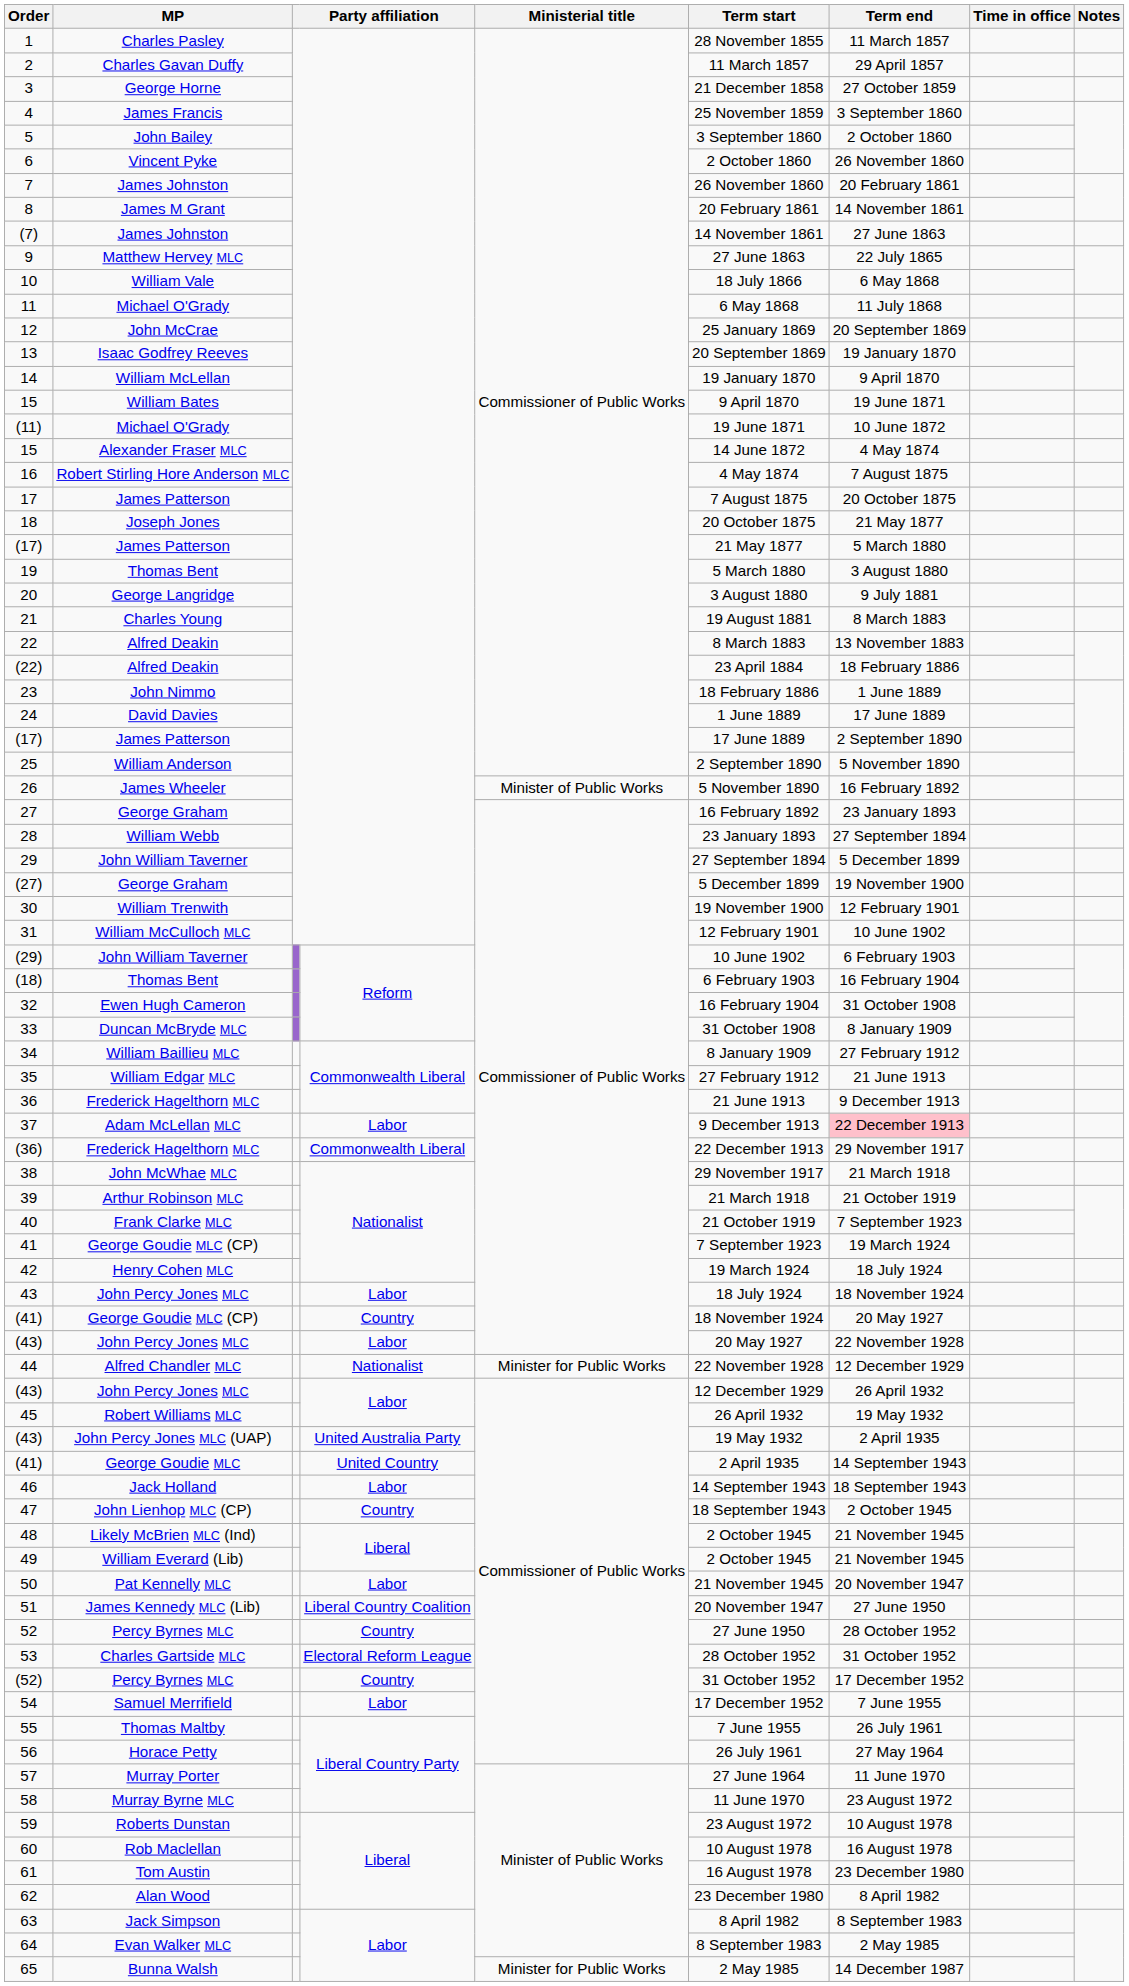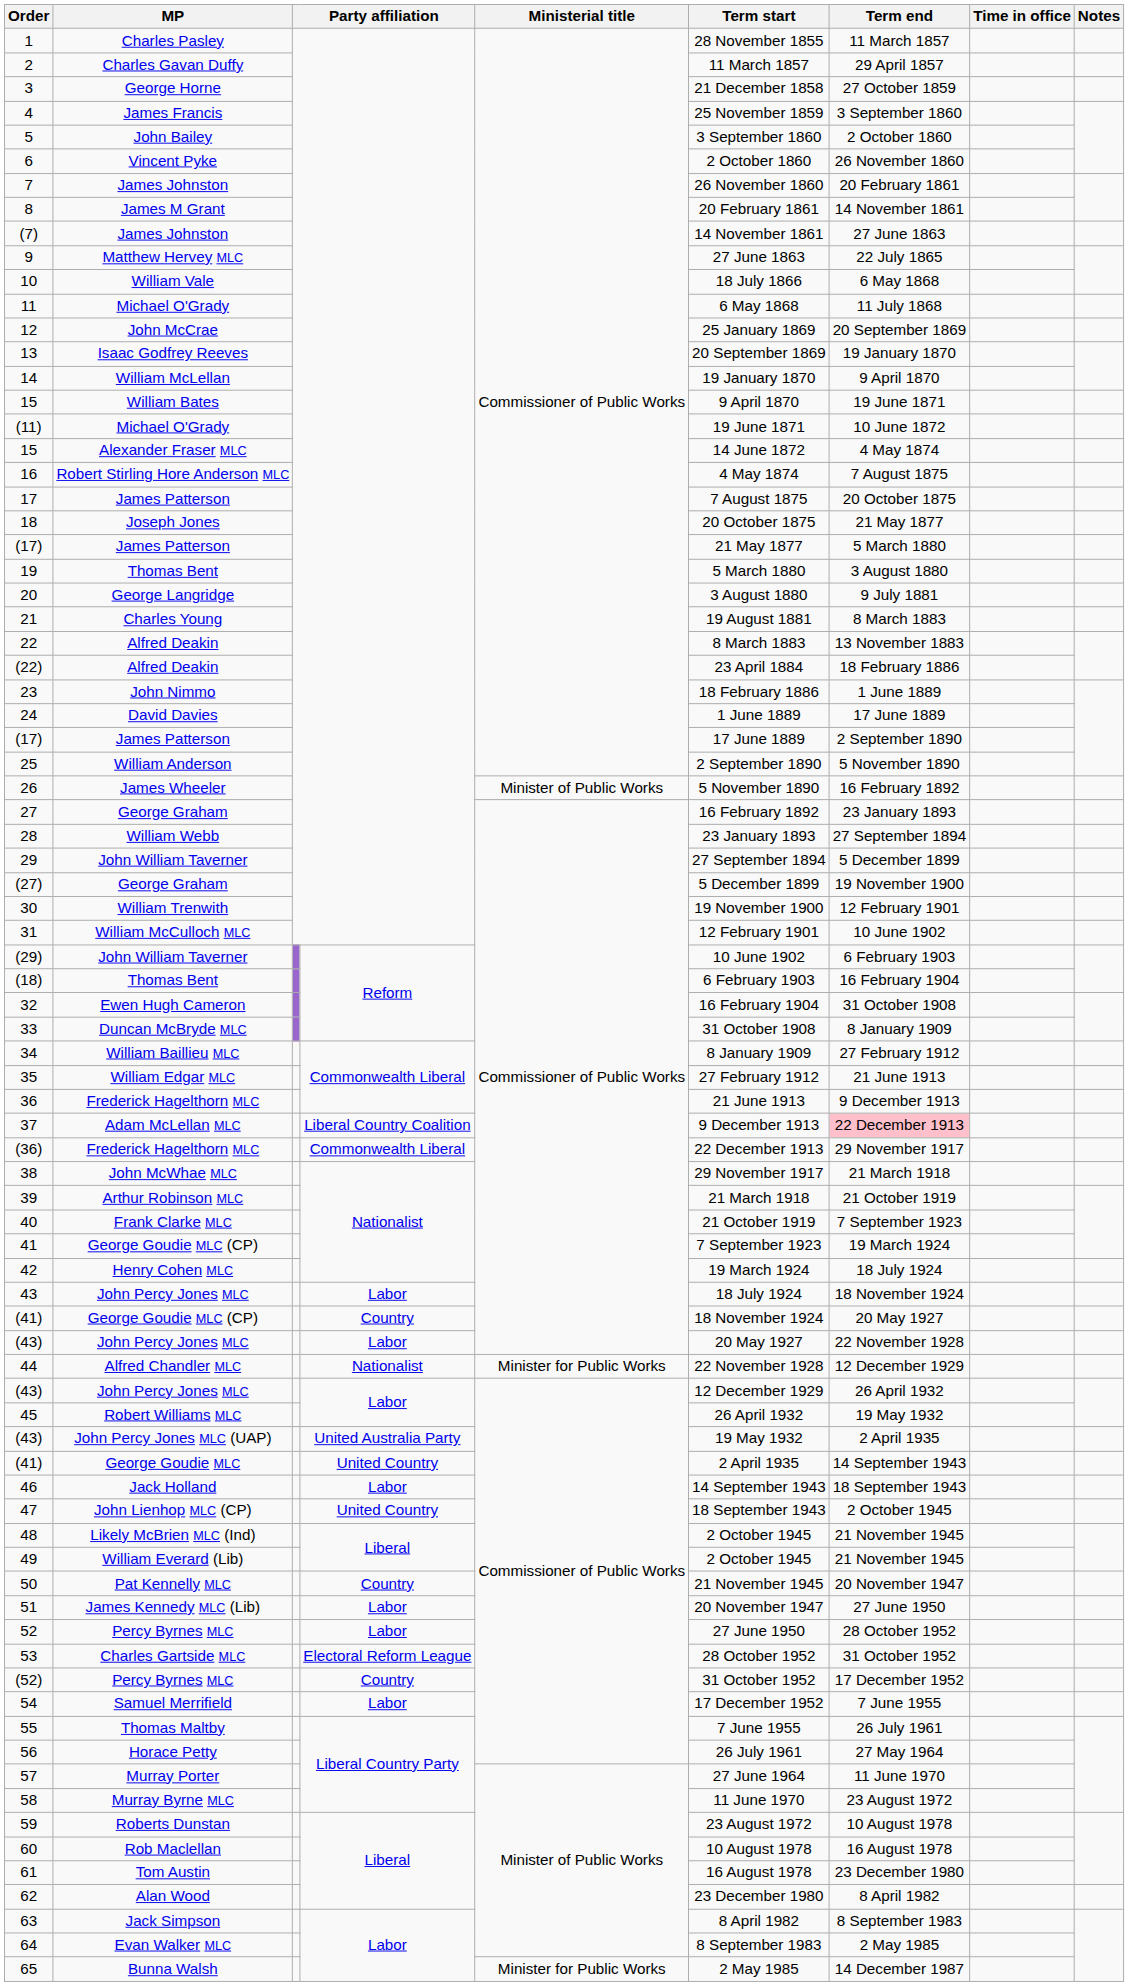37 | column 4: Labor -> Liberal Country Coalition
47 | column 4: Country -> United Country
50 | column 4: Labor -> Country
51 | column 4: Liberal Country Coalition -> Labor
52 | column 4: Country -> Labor
